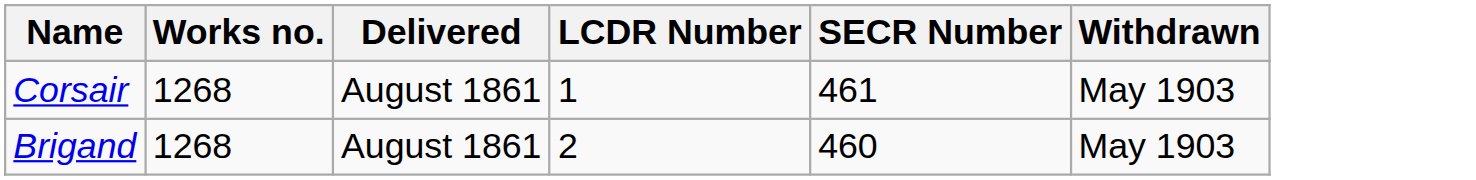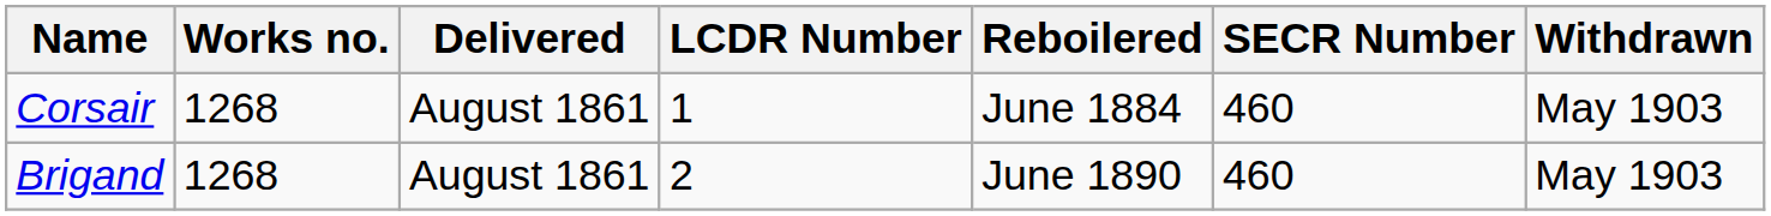+ column: Reboilered | June 1884 | June 1890
Corsair | SECR Number: 461 -> 460
